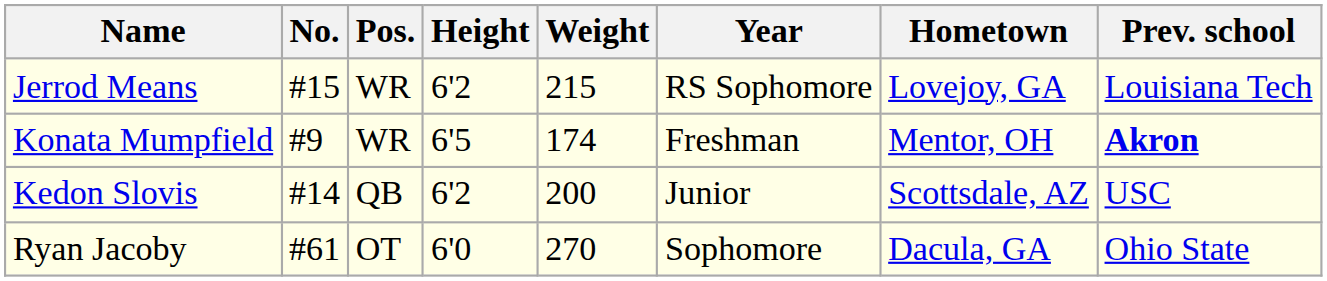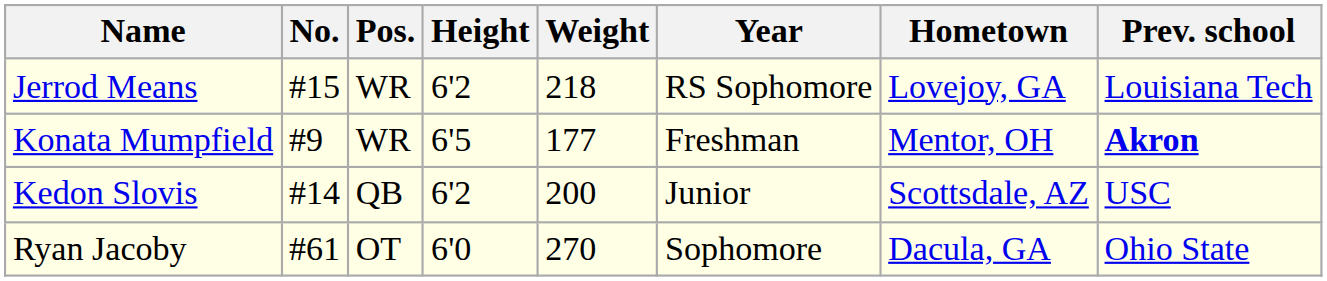Jerrod Means | Weight: 215 -> 218
Konata Mumpfield | Weight: 174 -> 177
